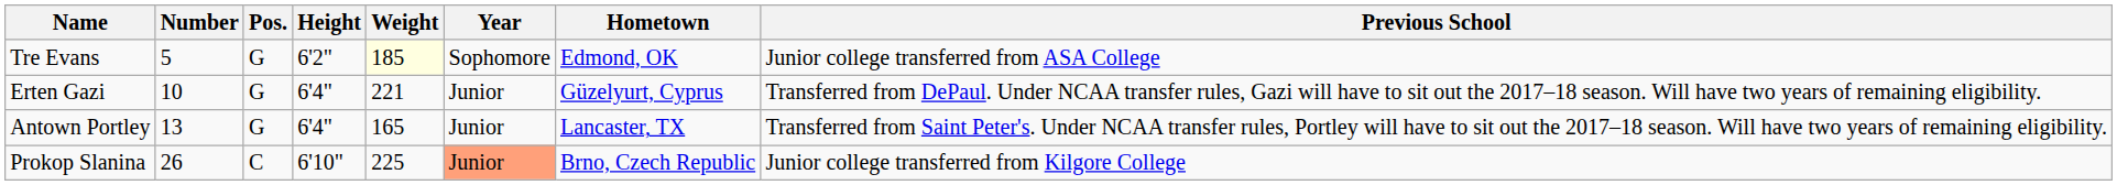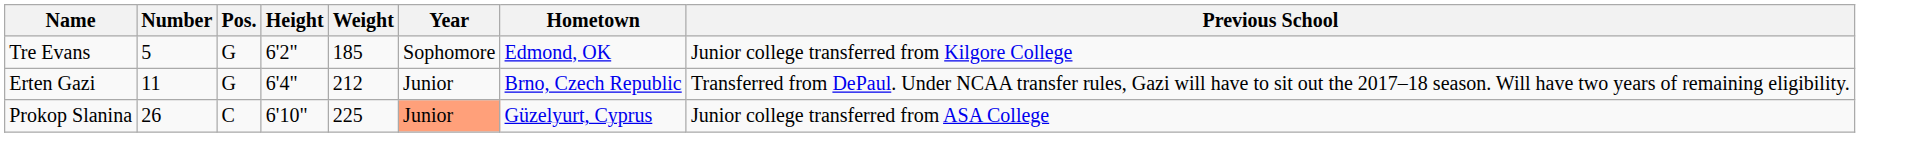Tre Evans | Weight: lightyellow background -> no background
Tre Evans | Previous School: Junior college transferred from ASA College -> Junior college transferred from Kilgore College
Erten Gazi | Number: 10 -> 11
Erten Gazi | Weight: 221 -> 212
Erten Gazi | Hometown: Güzelyurt, Cyprus -> Brno, Czech Republic
- row: Antown Portley | 13 | G | 6'4" | 165 | Junior | Lancaster, TX | Transferred from Saint Peter's. Under NCAA transfer rules, Portley will have to sit out the 2017–18 season. Will have two years of remaining eligibility.
Prokop Slanina | Hometown: Brno, Czech Republic -> Güzelyurt, Cyprus
Prokop Slanina | Previous School: Junior college transferred from Kilgore College -> Junior college transferred from ASA College
